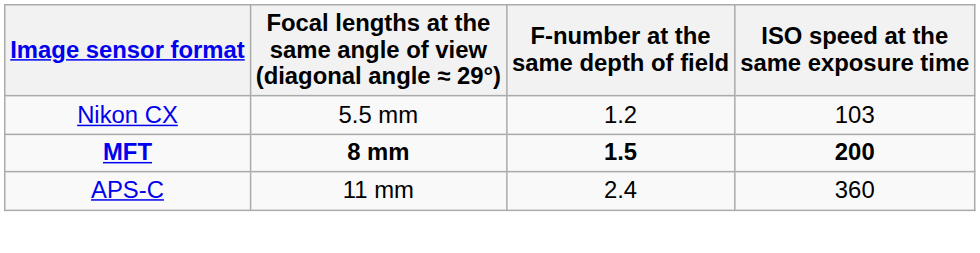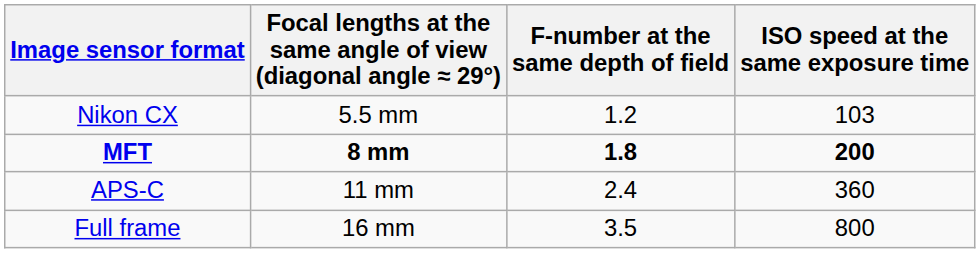MFT | F-number at the same depth of field: 1.5 -> 1.8
+ row: Full frame | 16 mm | 3.5 | 800
